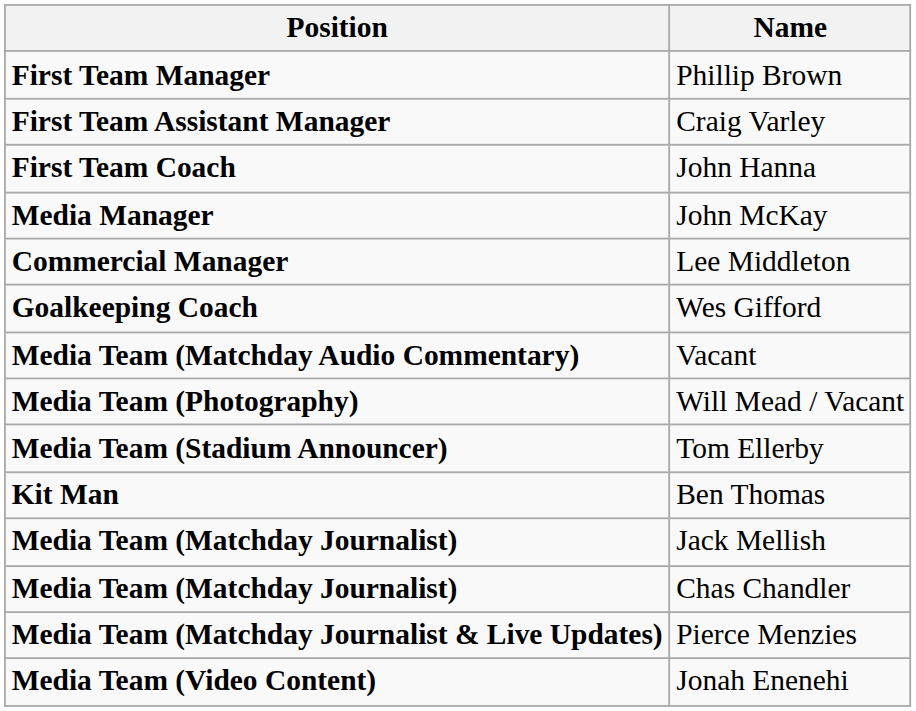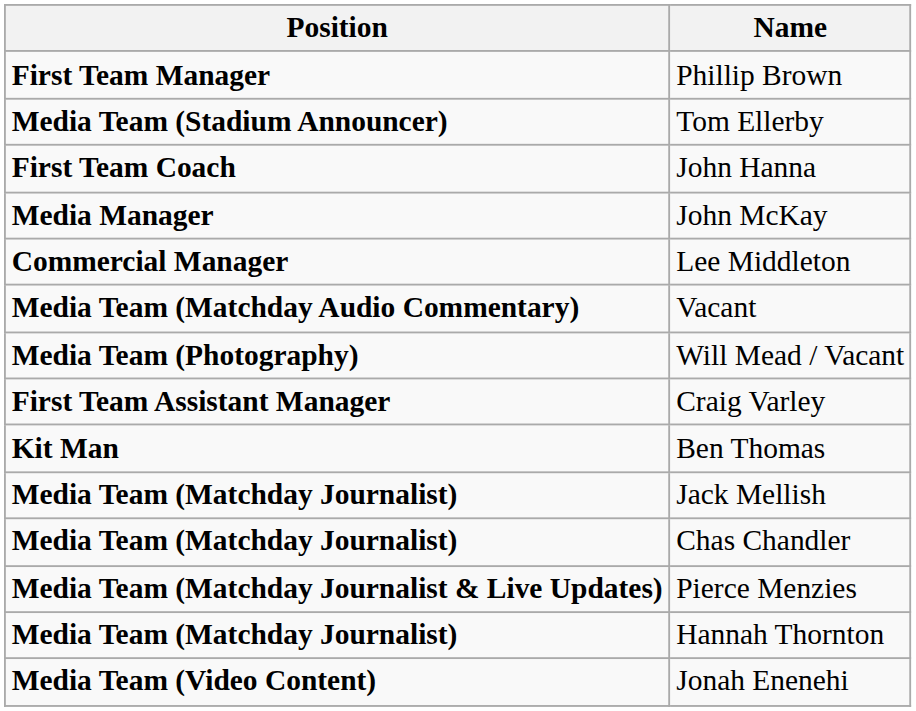rows swapped: Craig Varley <-> Tom Ellerby
- row: Goalkeeping Coach | Wes Gifford
+ row: Media Team (Matchday Journalist) | Hannah Thornton
